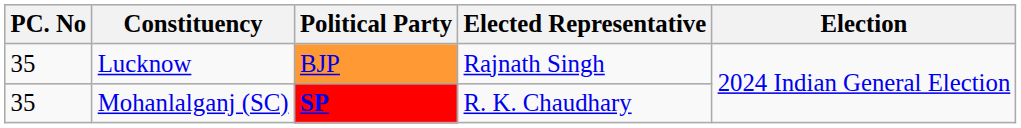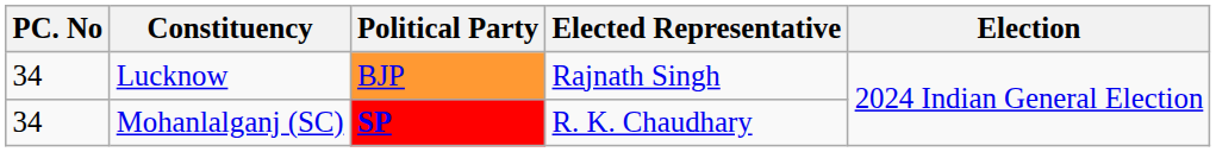Lucknow | PC. No: 35 -> 34
Mohanlalganj (SC) | PC. No: 35 -> 34
